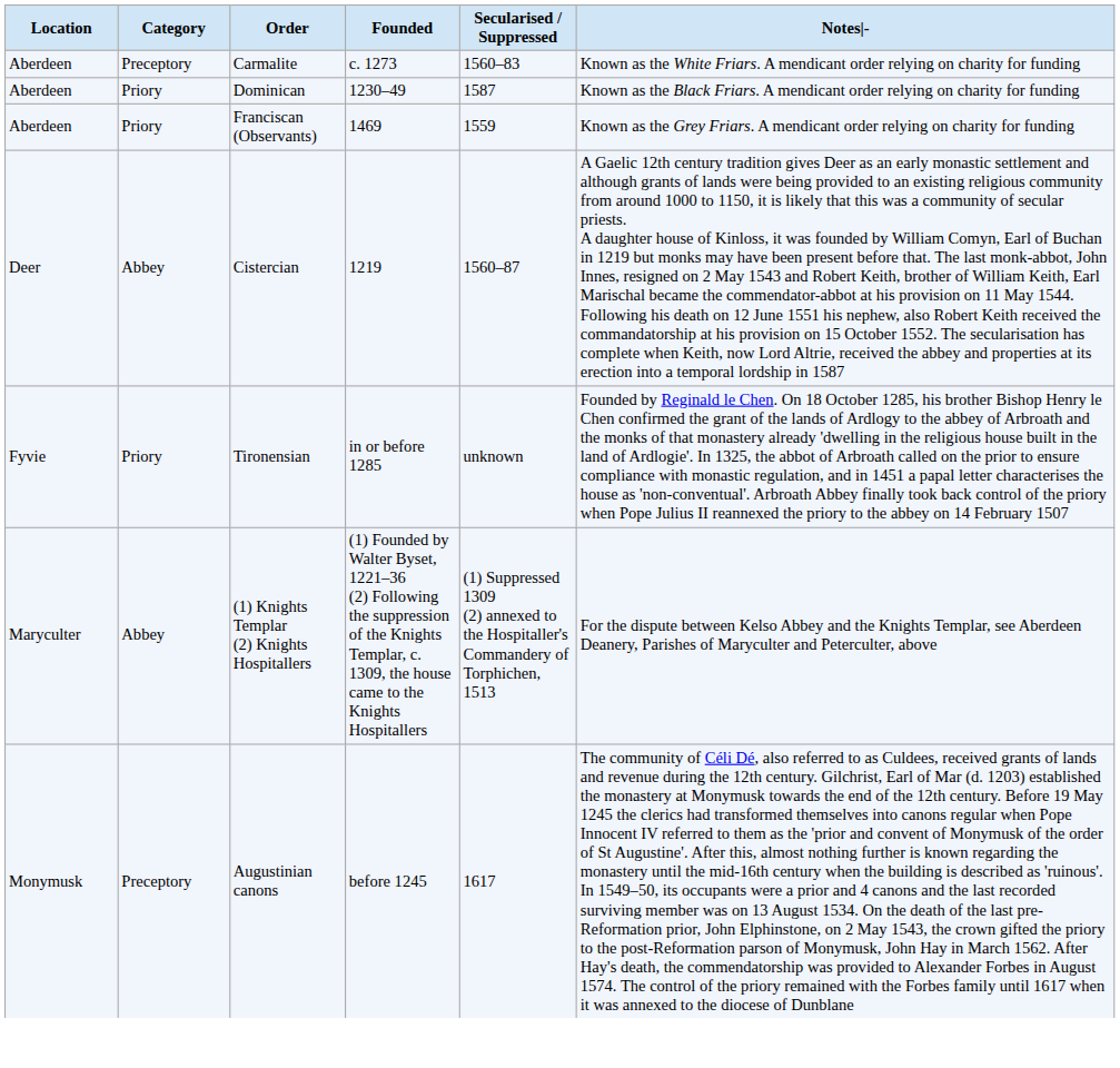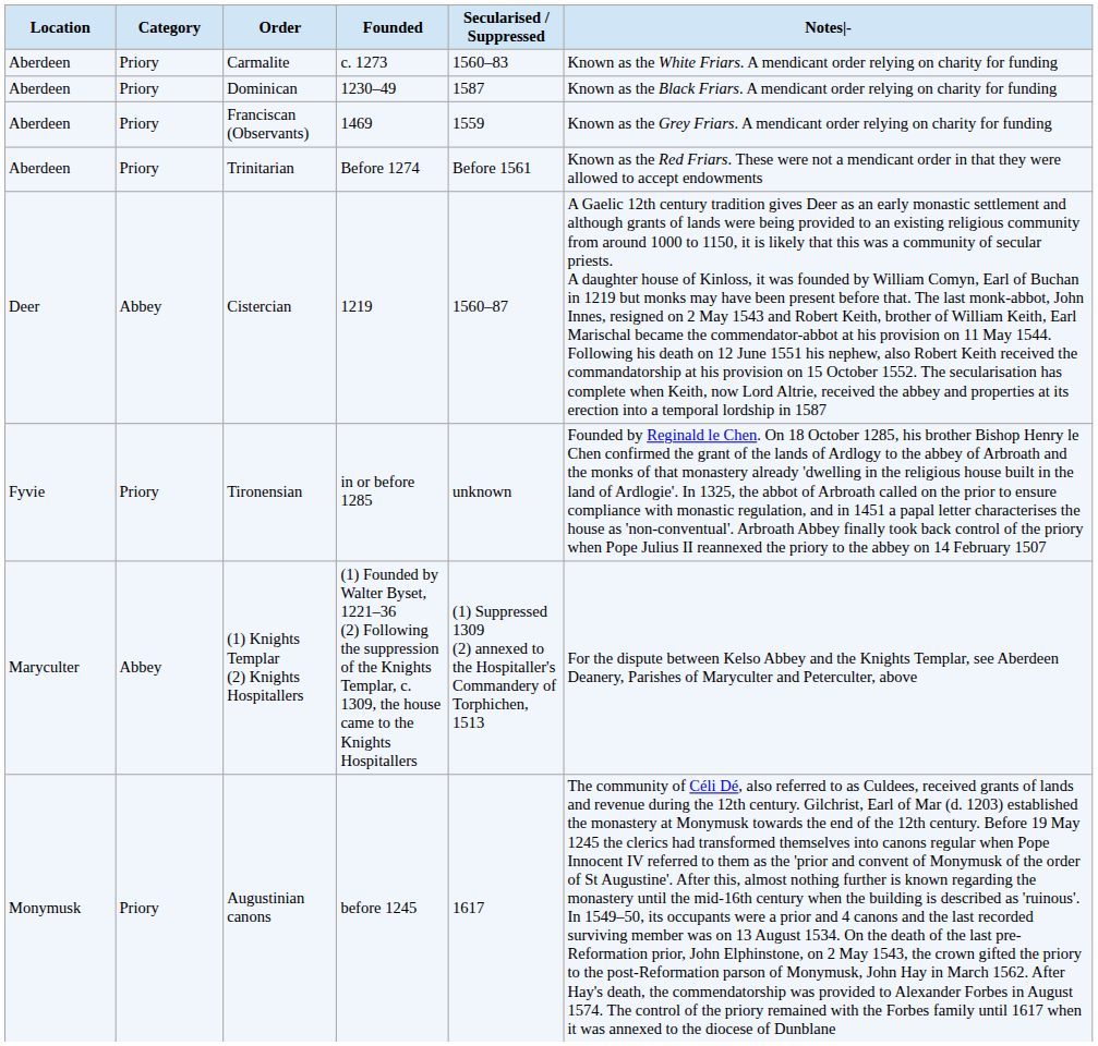Carmalite | Category: Preceptory -> Priory
+ row: Aberdeen | Priory | Trinitarian | Before 1274 | Before 1561 | Known as the Red Friars. These were not a mendicant order in that they were allowed to accept endowments
Augustinian canons | Category: Preceptory -> Priory
